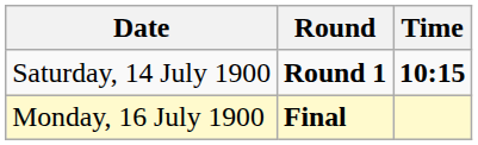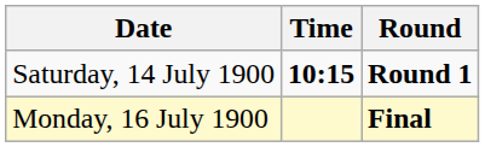columns swapped: Time <-> Round
